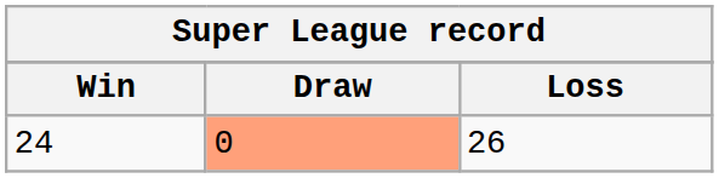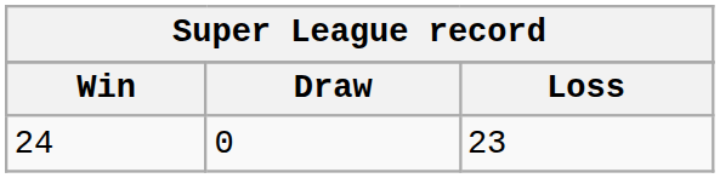24 | Draw: lightsalmon background -> no background
24 | Loss: 26 -> 23
